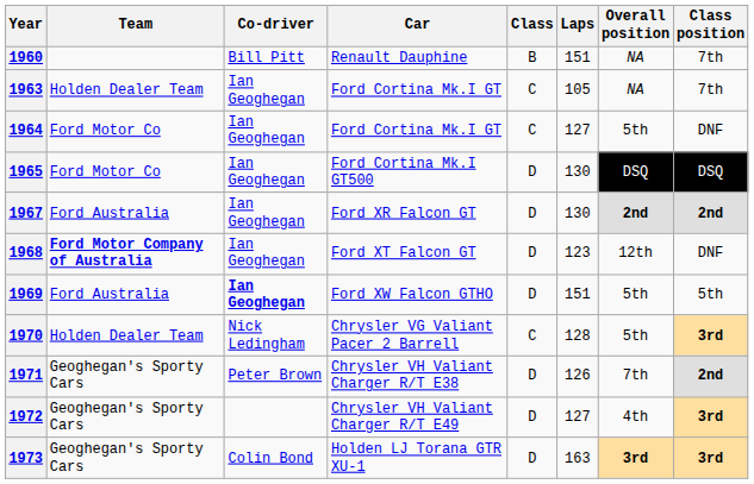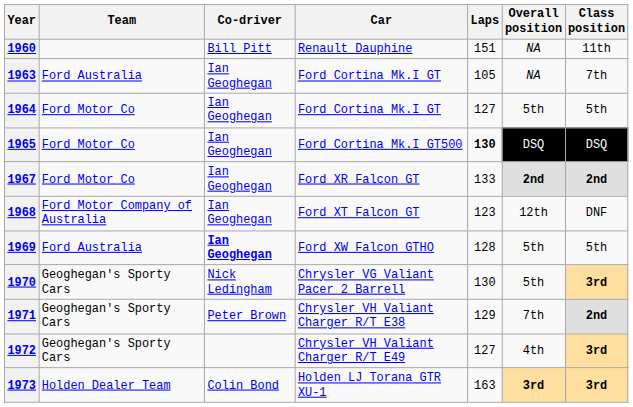- column: Class | B | C | C | D | D | D | D | C | D | D | D
1960 | Class position: 7th -> 11th
1963 | Team: Holden Dealer Team -> Ford Australia
1964 | Class position: DNF -> 5th
1965 | Laps: normal -> bold
1967 | Team: Ford Australia -> Ford Motor Co
1967 | Laps: 130 -> 133
1968 | Team: bold -> normal
1969 | Laps: 151 -> 128
1970 | Team: Holden Dealer Team -> Geoghegan's Sporty Cars
1970 | Laps: 128 -> 130
1971 | Laps: 126 -> 129
1973 | Team: Geoghegan's Sporty Cars -> Holden Dealer Team
